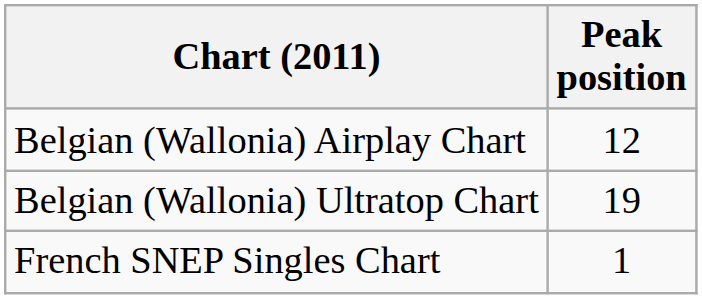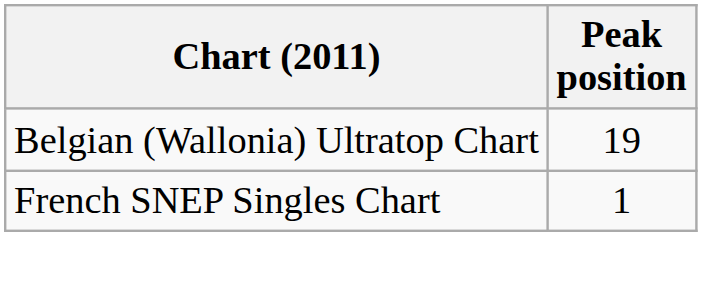- row: Belgian (Wallonia) Airplay Chart | 12
